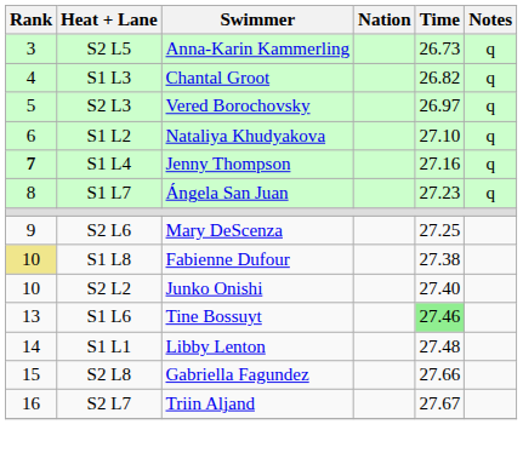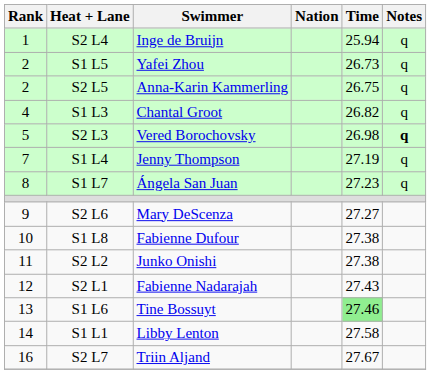+ row: 1 | S2 L4 | Inge de Bruijn | 25.94 | q
+ row: 2 | S1 L5 | Yafei Zhou | 26.73 | q
S2 L5 | Rank: 3 -> 2
S2 L5 | Time: 26.73 -> 26.75
S2 L3 | Time: 26.97 -> 26.98
S2 L3 | Notes: normal -> bold
- row: 6 | S1 L2 | Nataliya Khudyakova | 27.10 | q
S1 L4 | Rank: bold -> normal
S1 L4 | Time: 27.16 -> 27.19
S2 L6 | Time: 27.25 -> 27.27
S1 L8 | Rank: khaki background -> no background
S2 L2 | Rank: 10 -> 11
S2 L2 | Time: 27.40 -> 27.38
+ row: 12 | S2 L1 | Fabienne Nadarajah | 27.43
S1 L1 | Time: 27.48 -> 27.58
- row: 15 | S2 L8 | Gabriella Fagundez | 27.66
